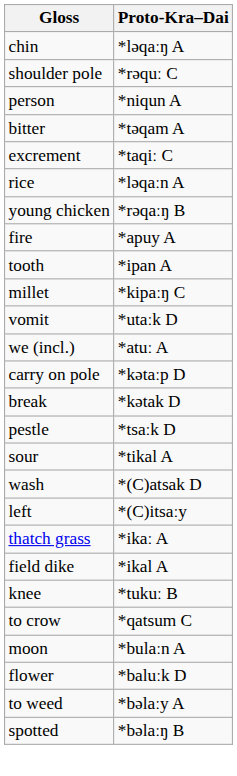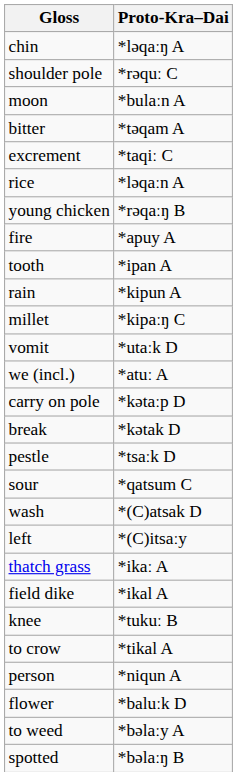rows swapped: person <-> moon
+ row: rain | *kipun A
sour | Proto-Kra–Dai: *tikal A -> *qatsum C
to crow | Proto-Kra–Dai: *qatsum C -> *tikal A
